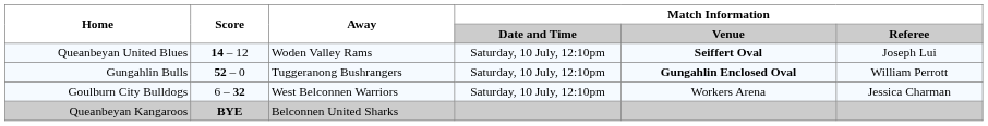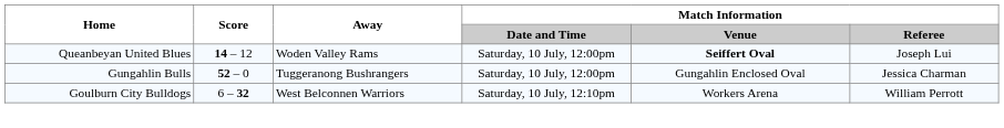Queanbeyan United Blues | Match Information / Date and Time: Saturday, 10 July, 12:10pm -> Saturday, 10 July, 12:00pm
Gungahlin Bulls | Match Information / Date and Time: Saturday, 10 July, 12:10pm -> Saturday, 10 July, 12:00pm
Gungahlin Bulls | Match Information / Venue: bold -> normal
Gungahlin Bulls | Match Information / Referee: William Perrott -> Jessica Charman
Goulburn City Bulldogs | Match Information / Referee: Jessica Charman -> William Perrott
- row: Queanbeyan Kangaroos | BYE | Belconnen United Sharks
